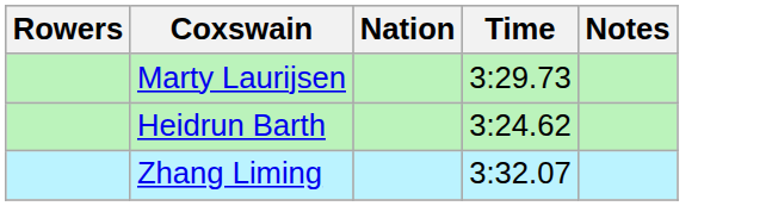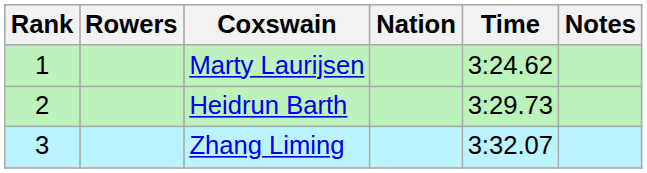+ column: Rank | 1 | 2 | 3
Marty Laurijsen | Time: 3:29.73 -> 3:24.62
Heidrun Barth | Time: 3:24.62 -> 3:29.73
